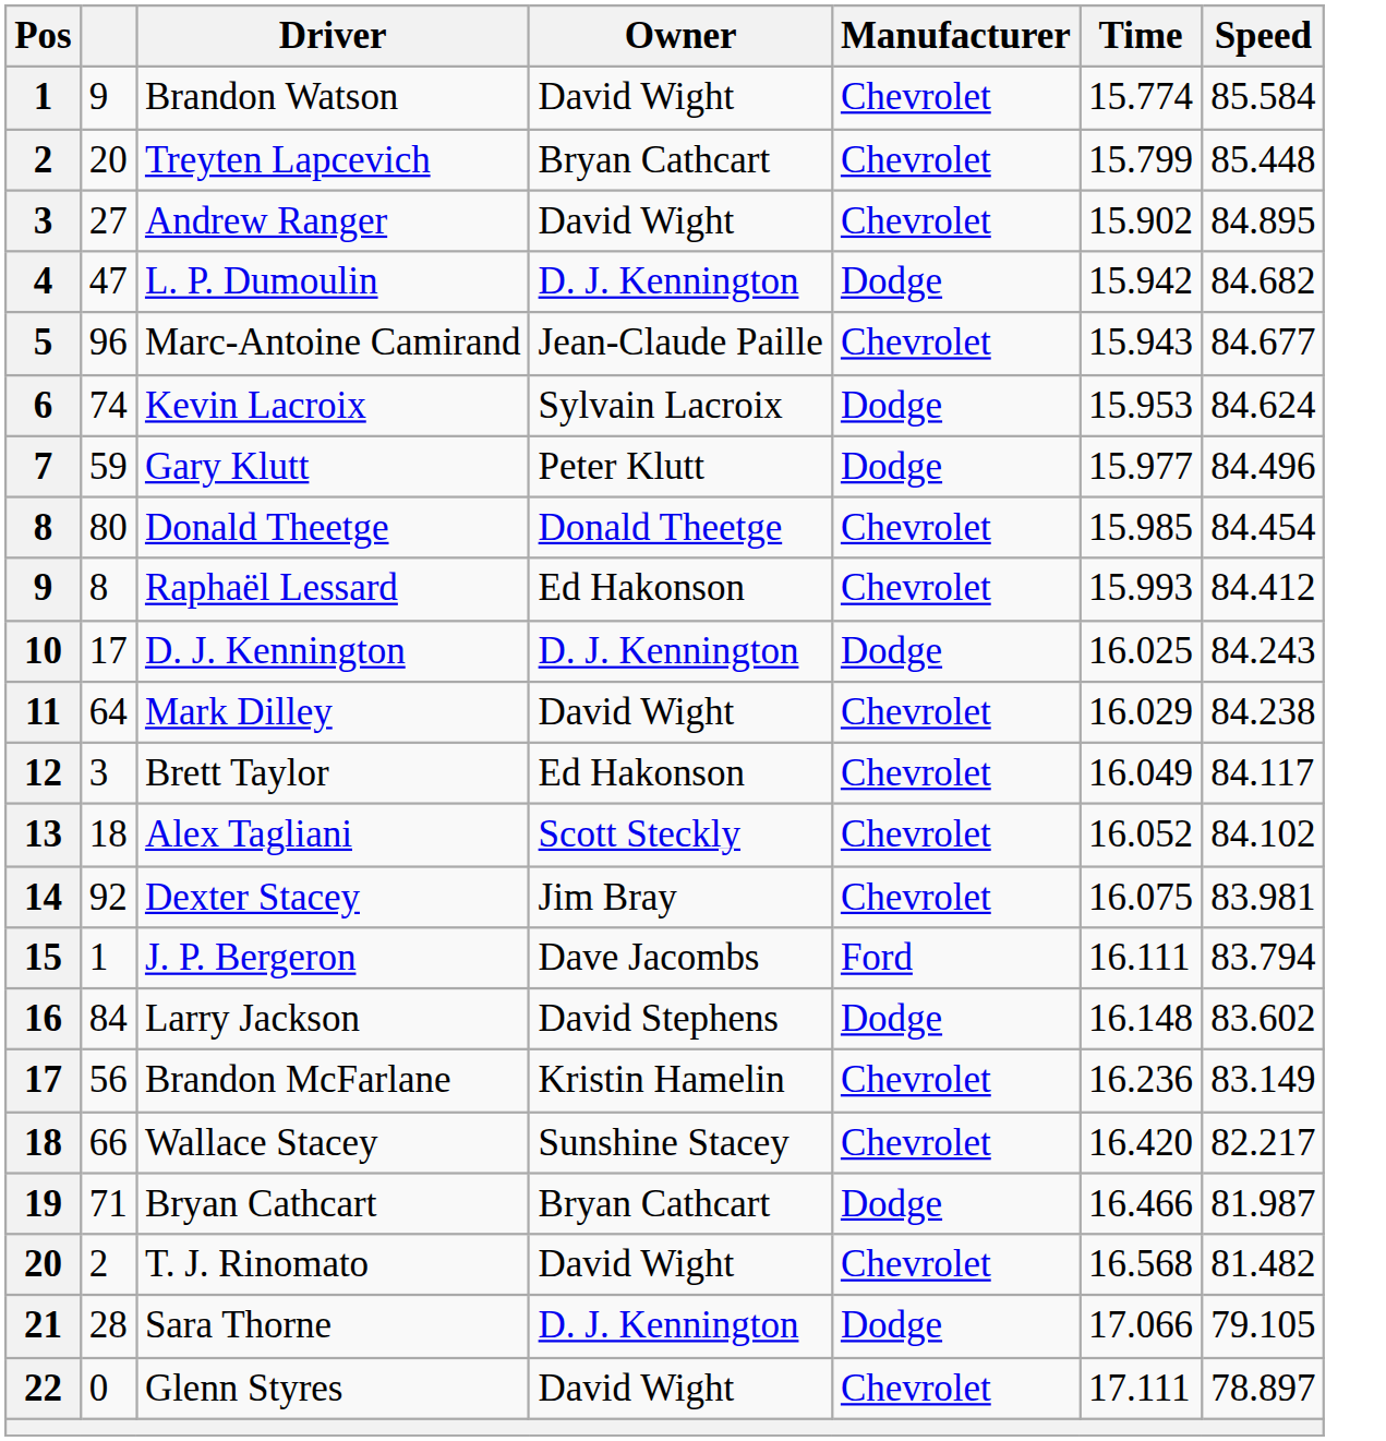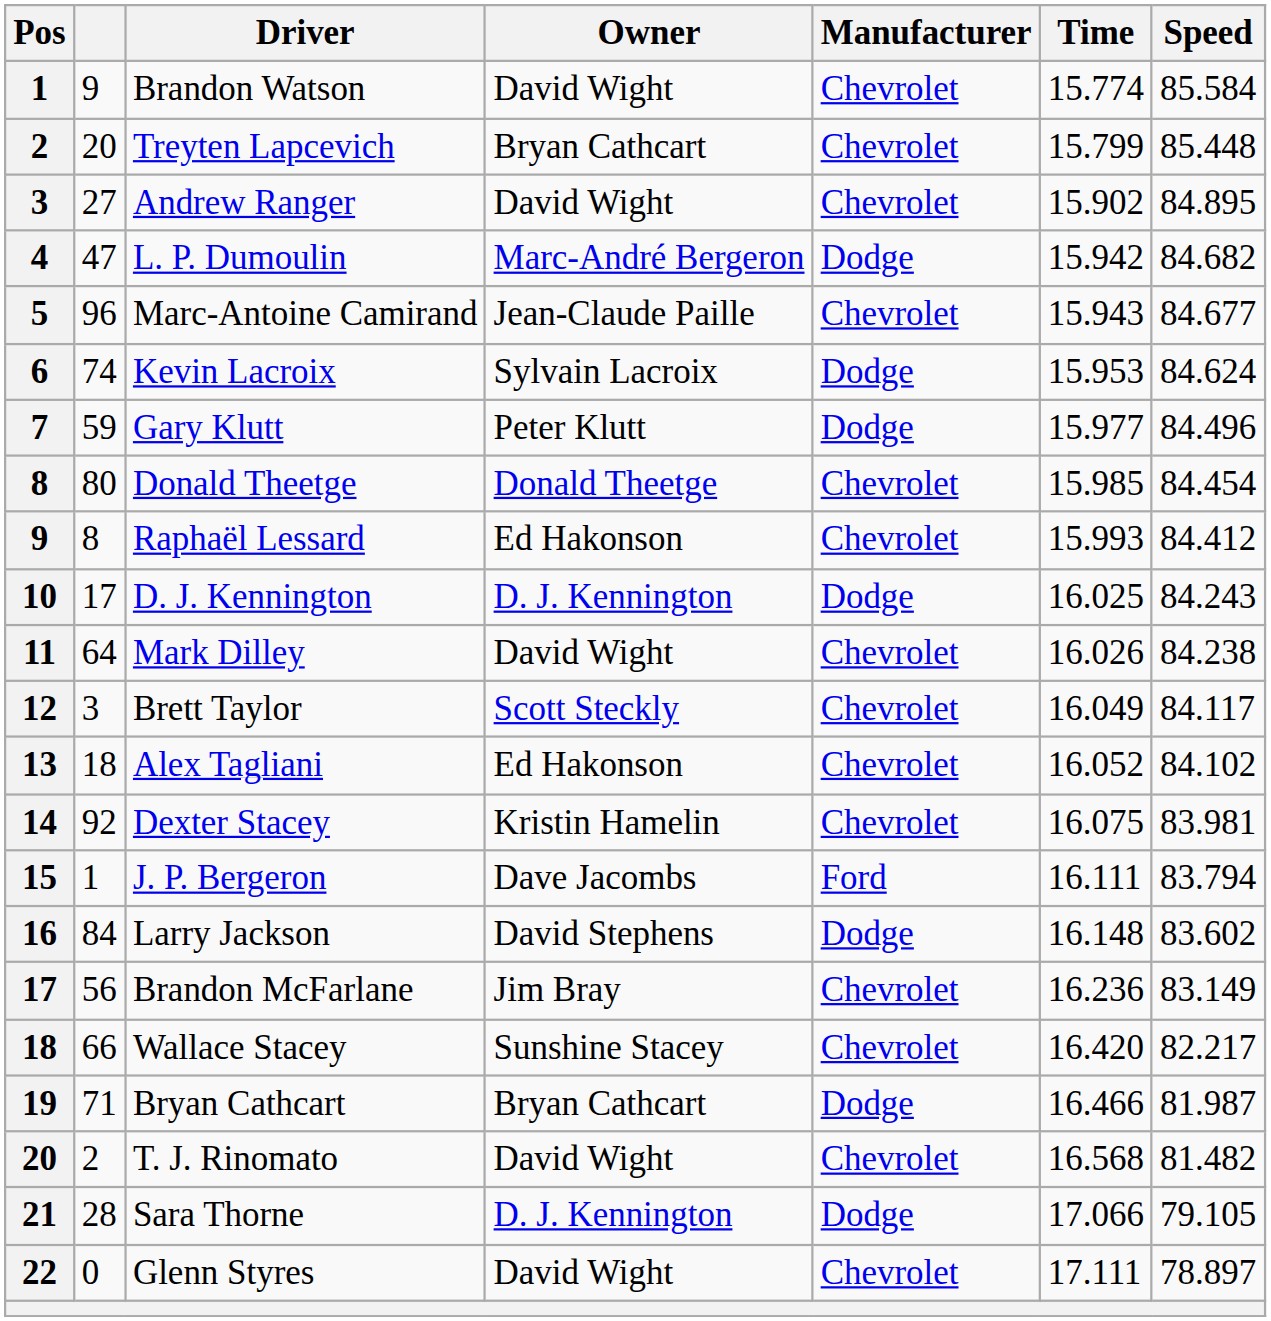L. P. Dumoulin | Owner: D. J. Kennington -> Marc-André Bergeron
Mark Dilley | Time: 16.029 -> 16.026
Brett Taylor | Owner: Ed Hakonson -> Scott Steckly
Alex Tagliani | Owner: Scott Steckly -> Ed Hakonson
Dexter Stacey | Owner: Jim Bray -> Kristin Hamelin
Brandon McFarlane | Owner: Kristin Hamelin -> Jim Bray
